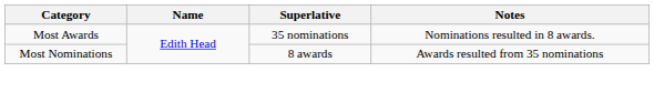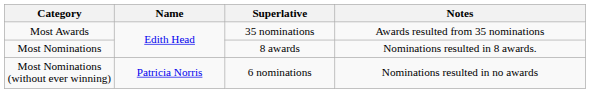Most Awards | Notes: Nominations resulted in 8 awards. -> Awards resulted from 35 nominations
Most Nominations | Notes: Awards resulted from 35 nominations -> Nominations resulted in 8 awards.
+ row: Most Nominations (without ever winning) | Patricia Norris | 6 nominations | Nominations resulted in no awards
